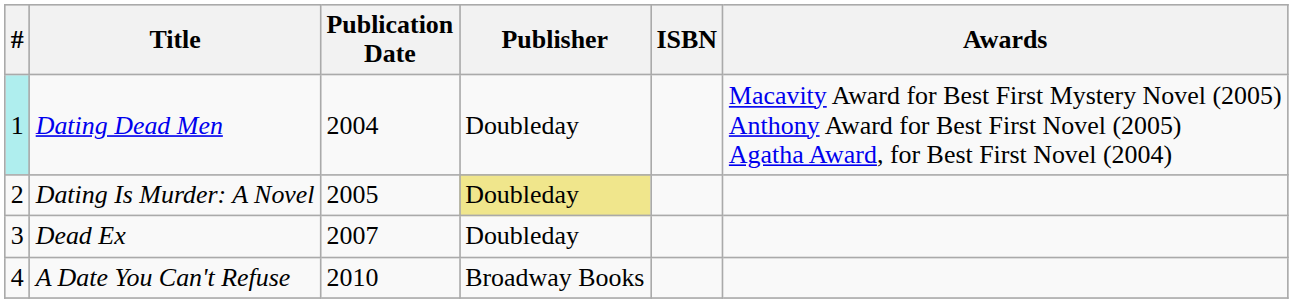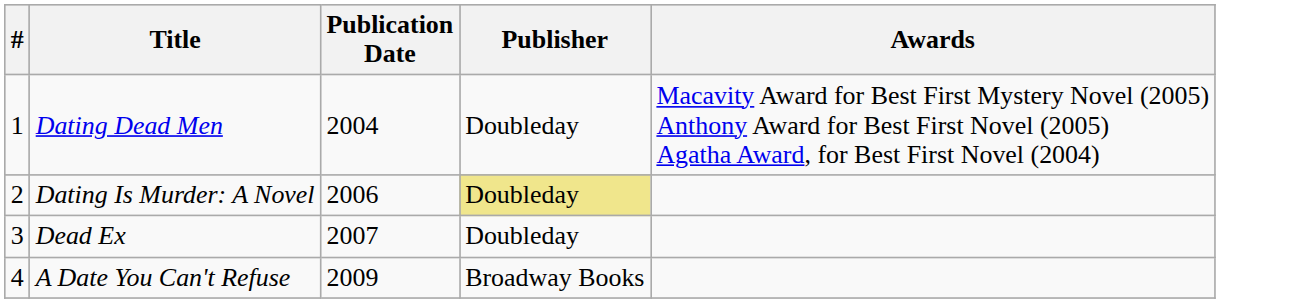- column: ISBN
Dating Dead Men | #: paleturquoise background -> no background
Dating Is Murder: A Novel | Publication Date: 2005 -> 2006
A Date You Can't Refuse | Publication Date: 2010 -> 2009
